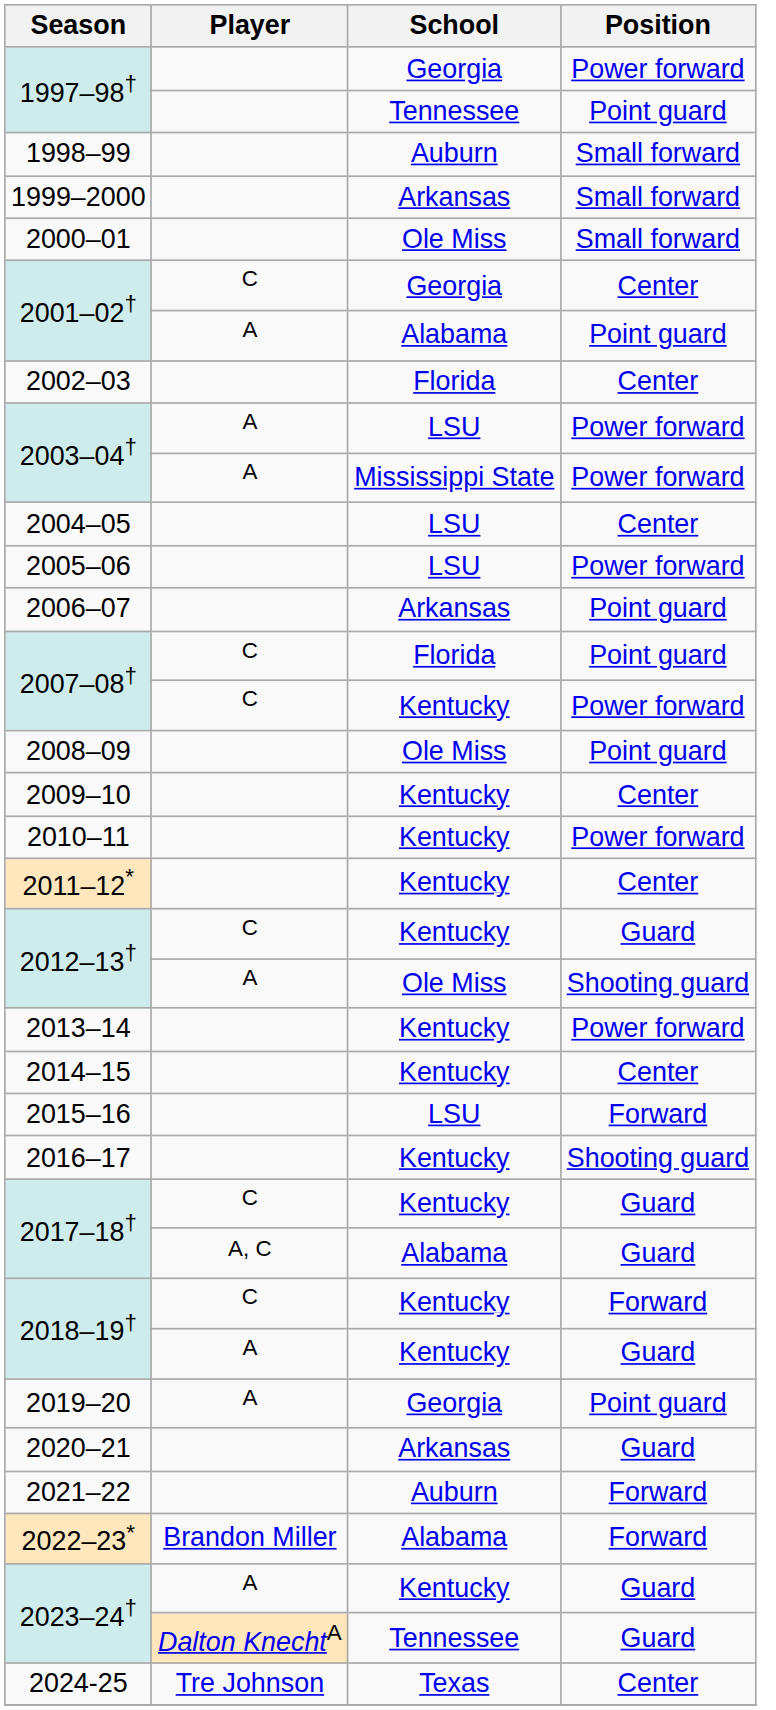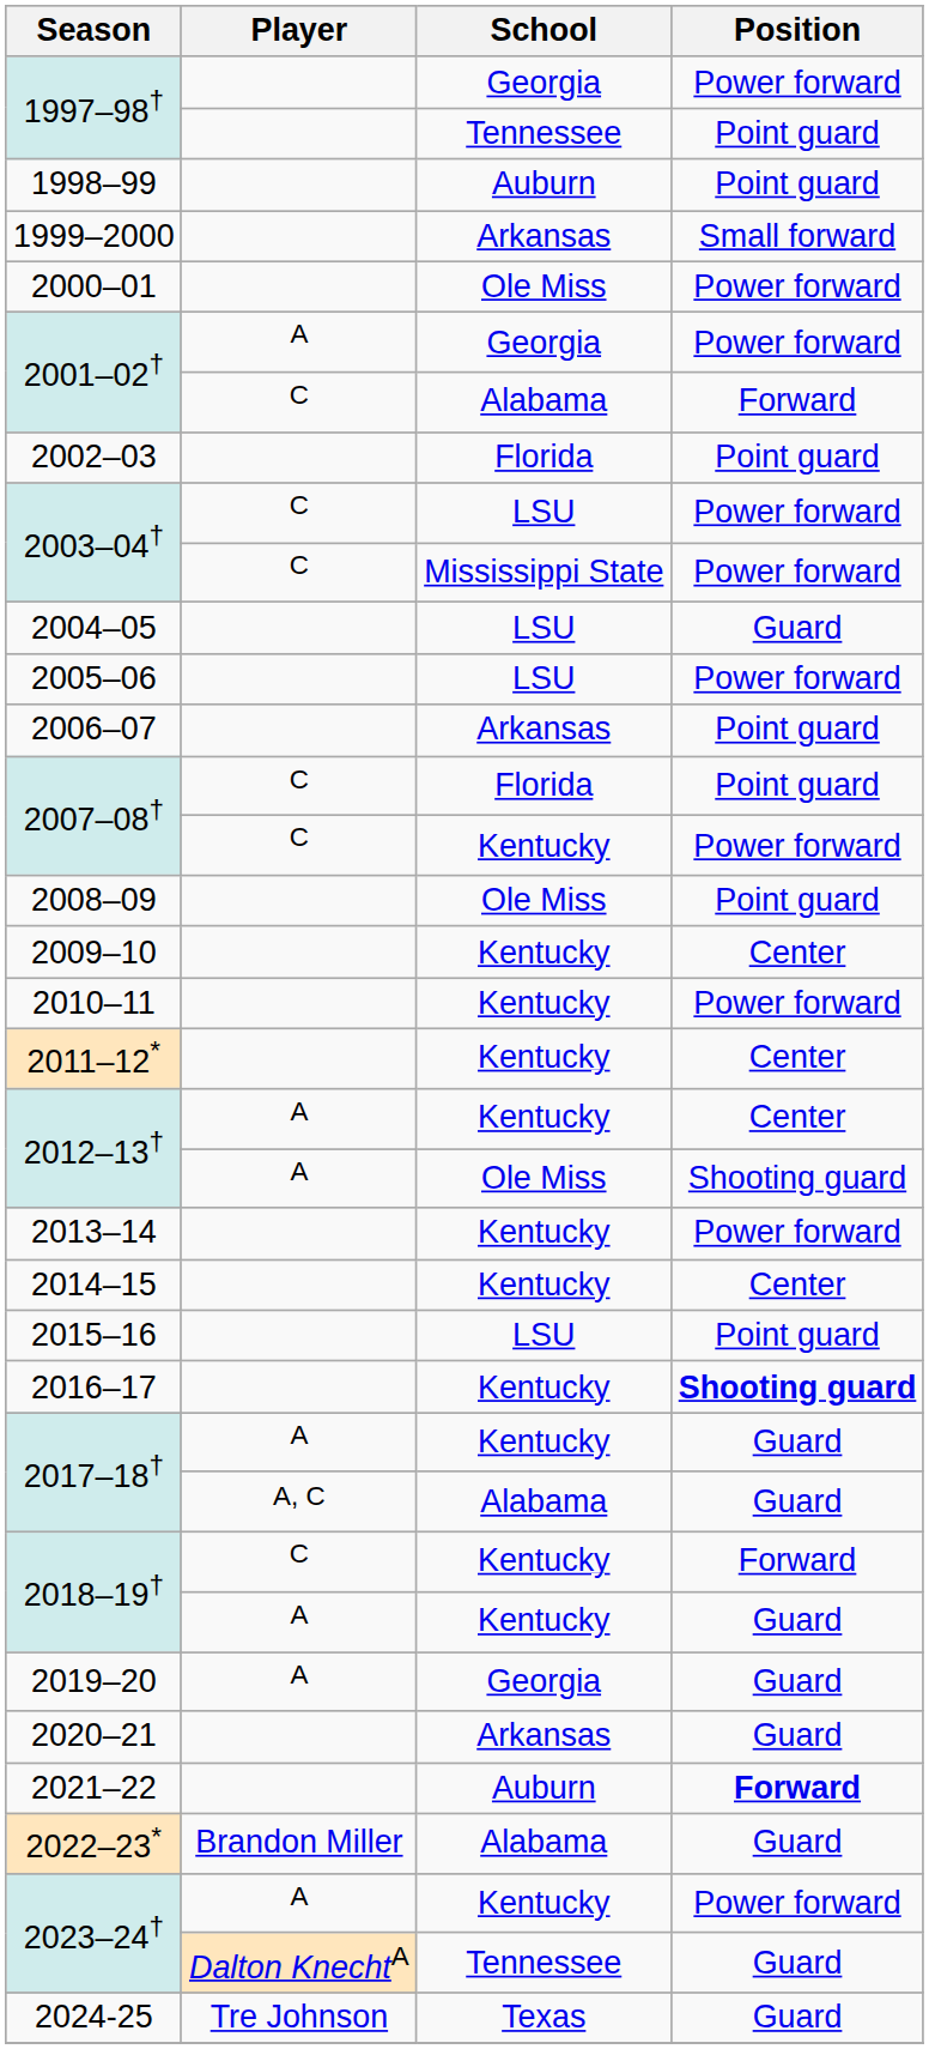1998–99 | Position: Small forward -> Point guard
2000–01 | Position: Small forward -> Power forward
2001–02† / Georgia | Player: C -> A
2001–02† / Georgia | Position: Center -> Power forward
2001–02† / Alabama | Player: A -> C
2001–02† / Alabama | Position: Point guard -> Forward
2002–03 | Position: Center -> Point guard
2003–04† / LSU | Player: A -> C
2003–04† / Mississippi State | Player: A -> C
2004–05 | Position: Center -> Guard
2012–13† / Kentucky | Player: C -> A
2012–13† / Kentucky | Position: Guard -> Center
2015–16 | Position: Forward -> Point guard
2016–17 | Position: normal -> bold
2017–18† / Kentucky | Player: C -> A
2019–20 | Position: Point guard -> Guard
2021–22 | Position: normal -> bold
2022–23* | Position: Forward -> Guard
2023–24† / Kentucky | Position: Guard -> Power forward
2024-25 | Position: Center -> Guard
